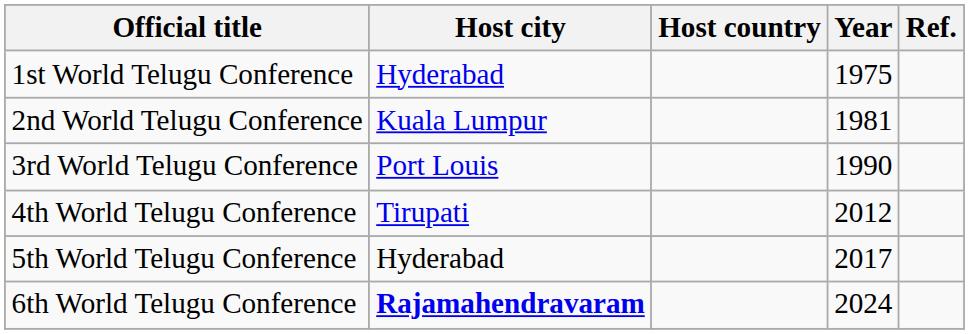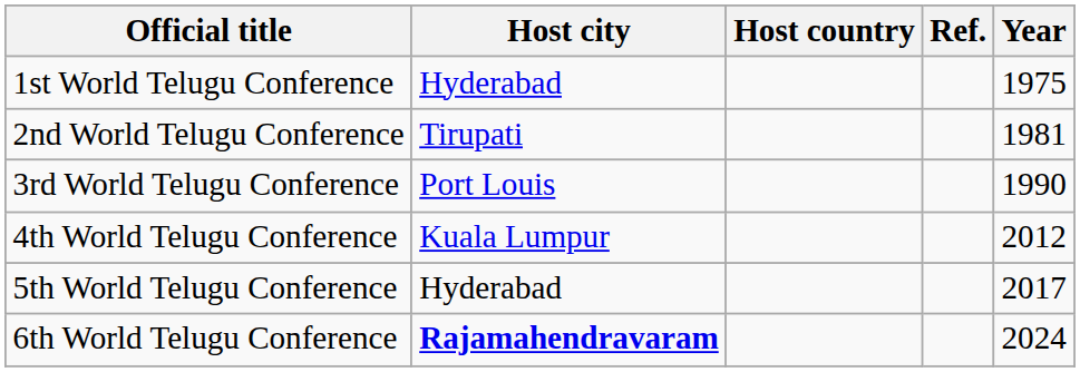columns swapped: Year <-> Ref.
2nd World Telugu Conference | Host city: Kuala Lumpur -> Tirupati
4th World Telugu Conference | Host city: Tirupati -> Kuala Lumpur
